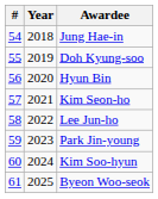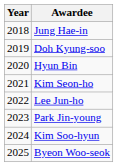- column: # | 54 | 55 | 56 | 57 | 58 | 59 | 60 | 61
